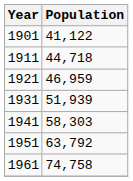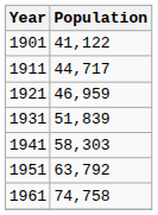1911 | Population: 44,718 -> 44,717
1931 | Population: 51,939 -> 51,839
